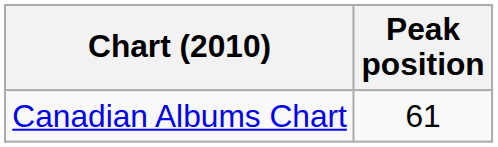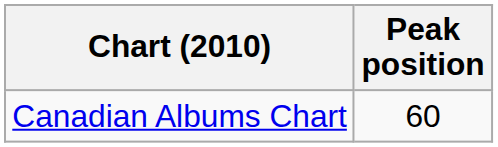Canadian Albums Chart | Peak position: 61 -> 60
